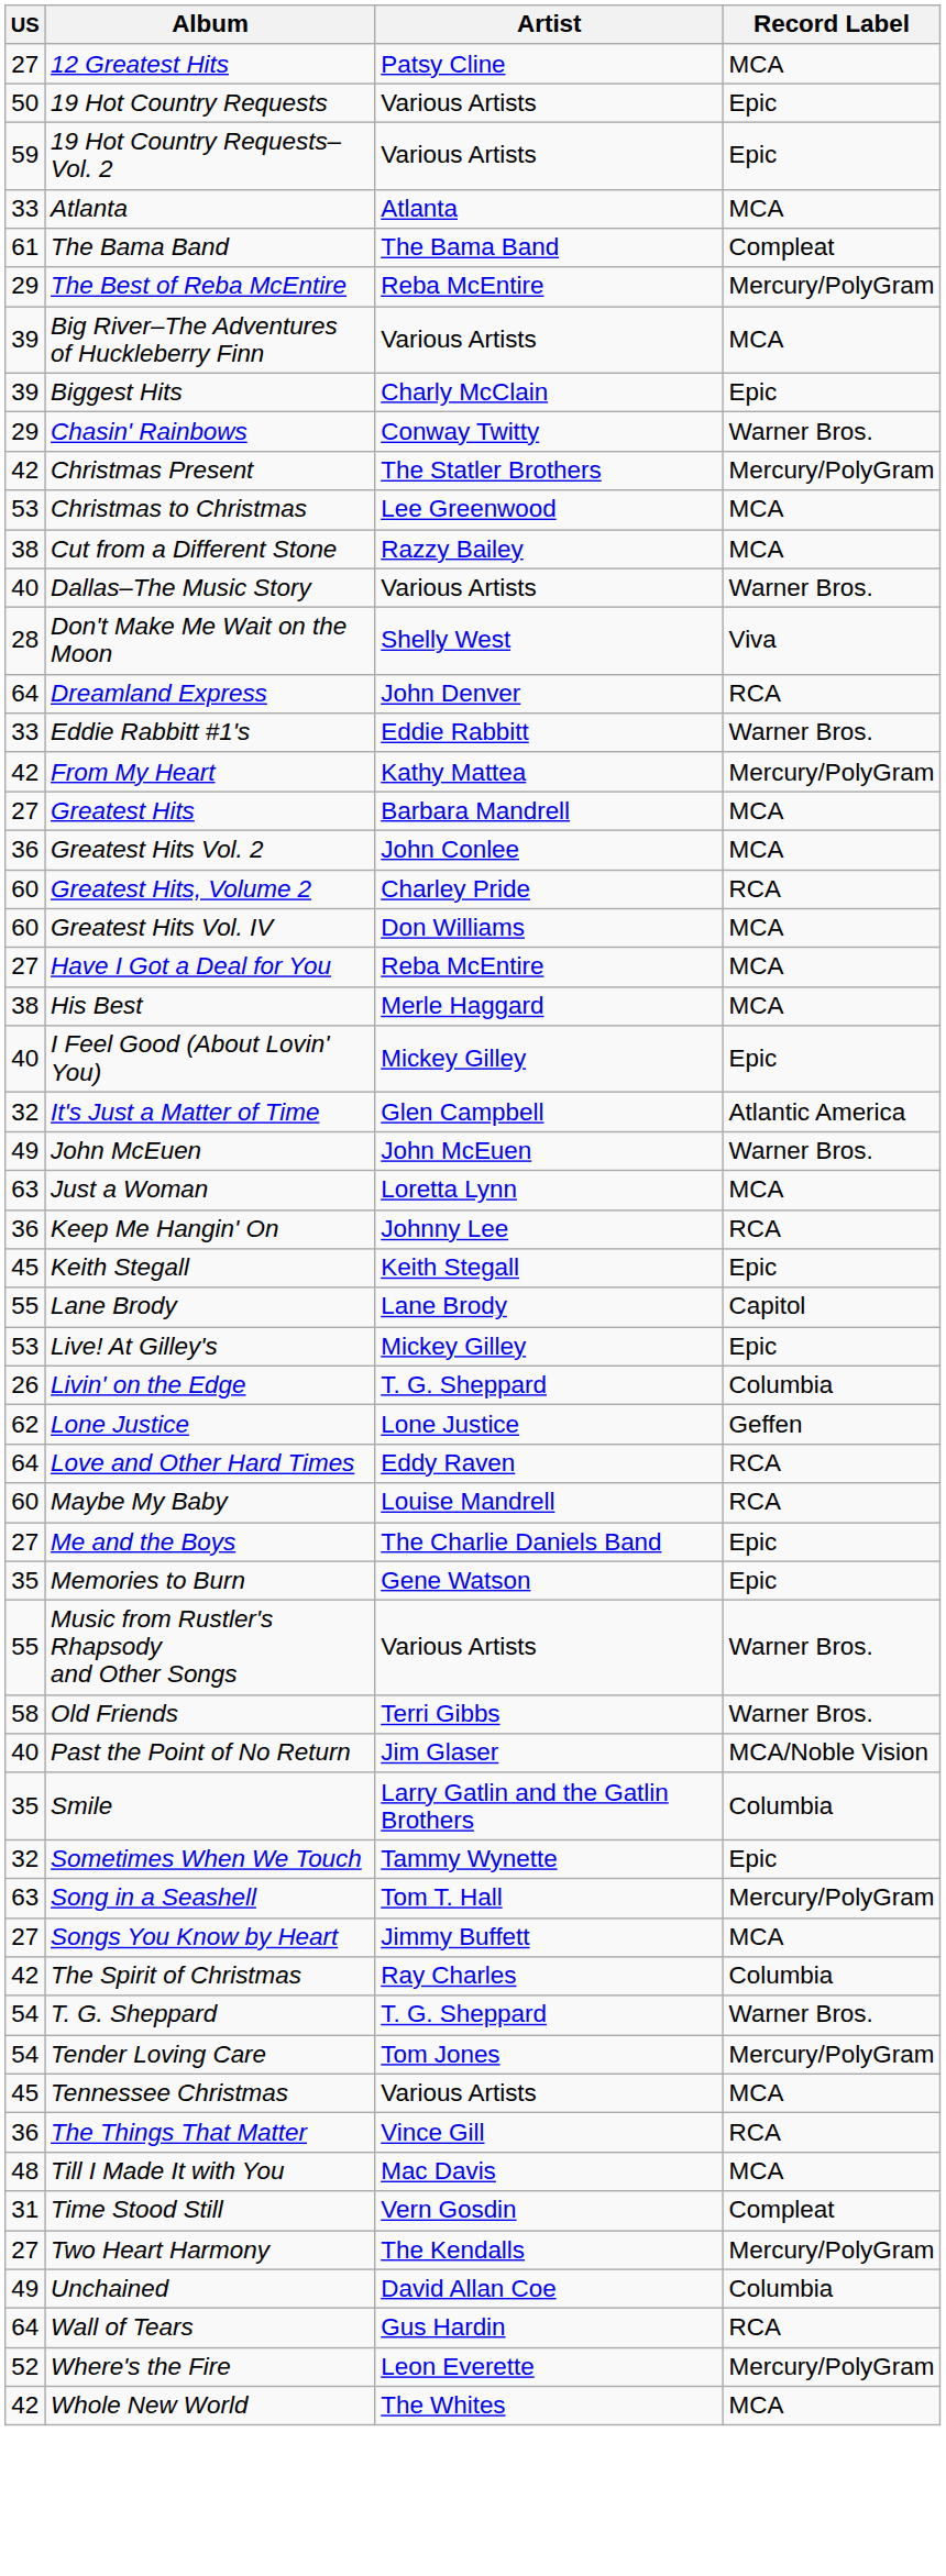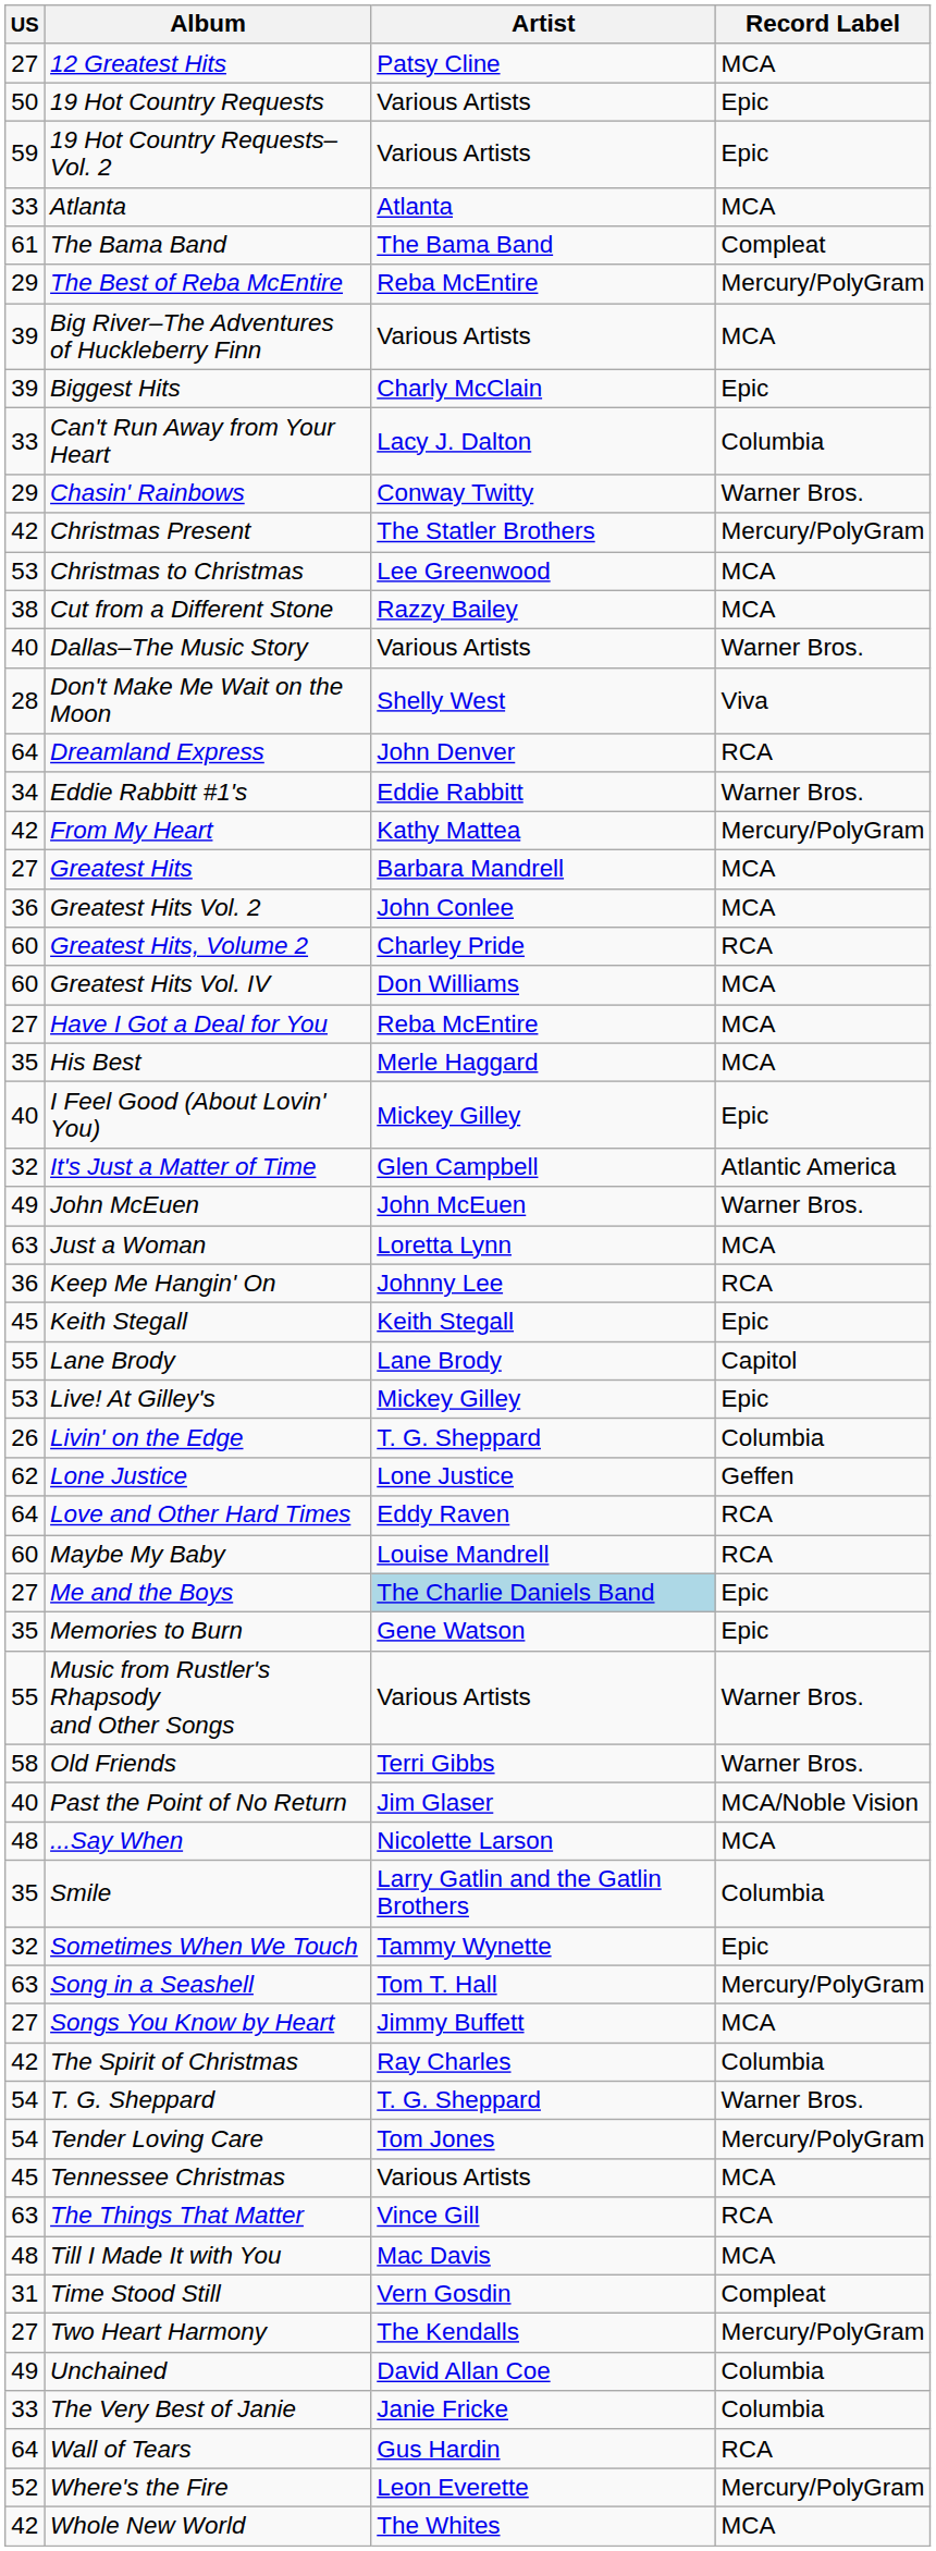+ row: 33 | Can't Run Away from Your Heart | Lacy J. Dalton | Columbia
Eddie Rabbitt #1's | US: 33 -> 34
His Best | US: 38 -> 35
Me and the Boys | Artist: no background -> lightblue background
+ row: 48 | ...Say When | Nicolette Larson | MCA
The Things That Matter | US: 36 -> 63
+ row: 33 | The Very Best of Janie | Janie Fricke | Columbia
